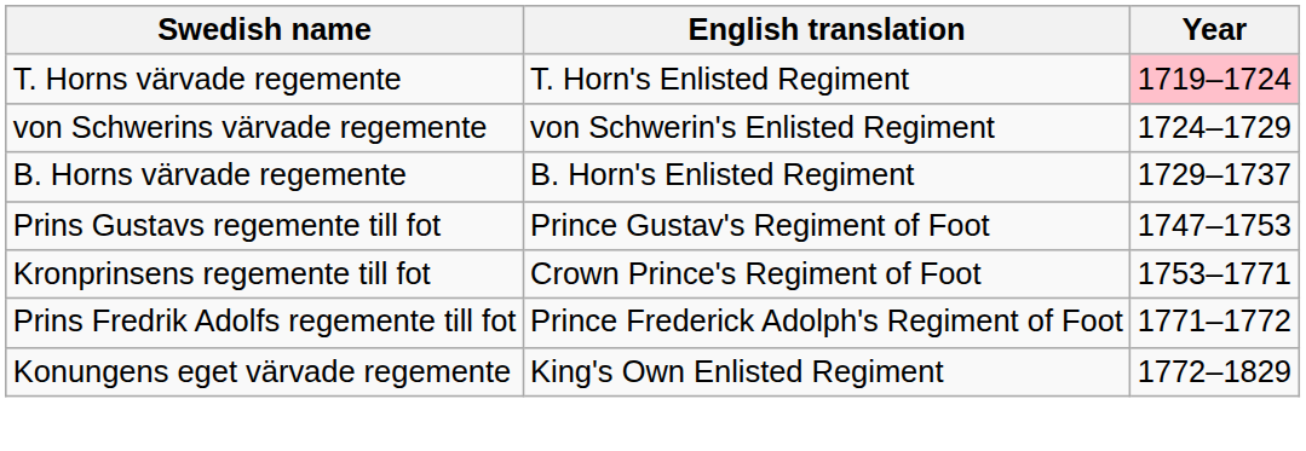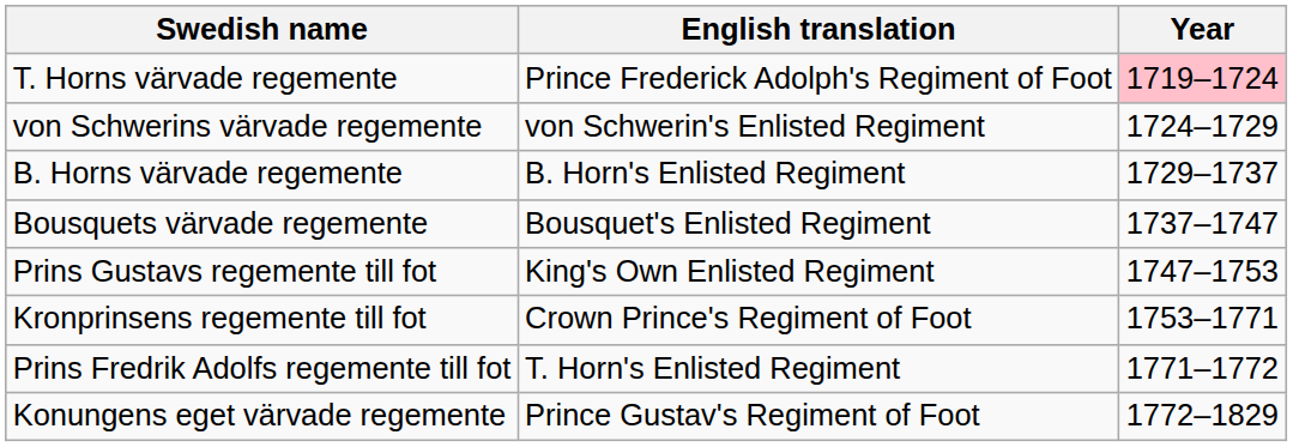T. Horns värvade regemente | English translation: T. Horn's Enlisted Regiment -> Prince Frederick Adolph's Regiment of Foot
+ row: Bousquets värvade regemente | Bousquet's Enlisted Regiment | 1737–1747
Prins Gustavs regemente till fot | English translation: Prince Gustav's Regiment of Foot -> King's Own Enlisted Regiment
Prins Fredrik Adolfs regemente till fot | English translation: Prince Frederick Adolph's Regiment of Foot -> T. Horn's Enlisted Regiment
Konungens eget värvade regemente | English translation: King's Own Enlisted Regiment -> Prince Gustav's Regiment of Foot
